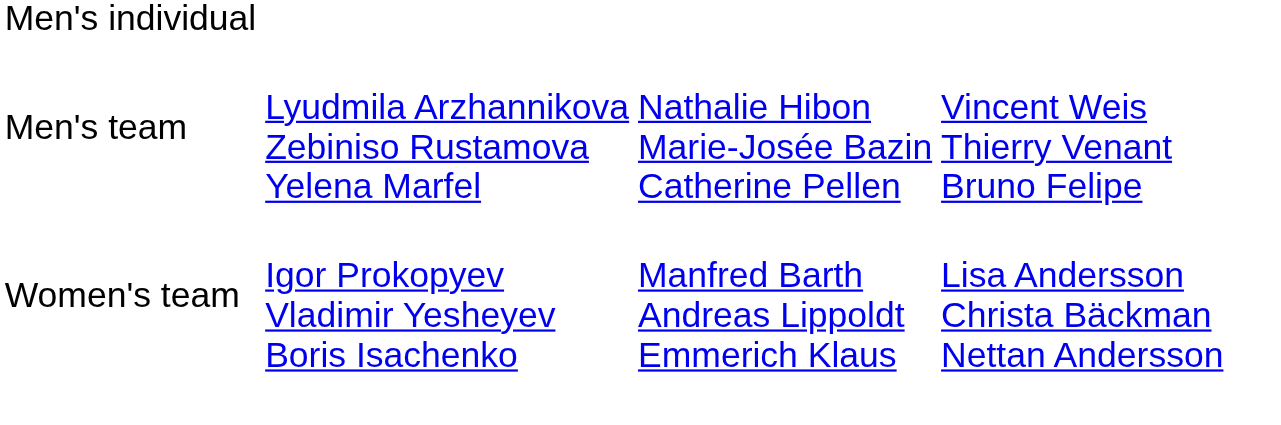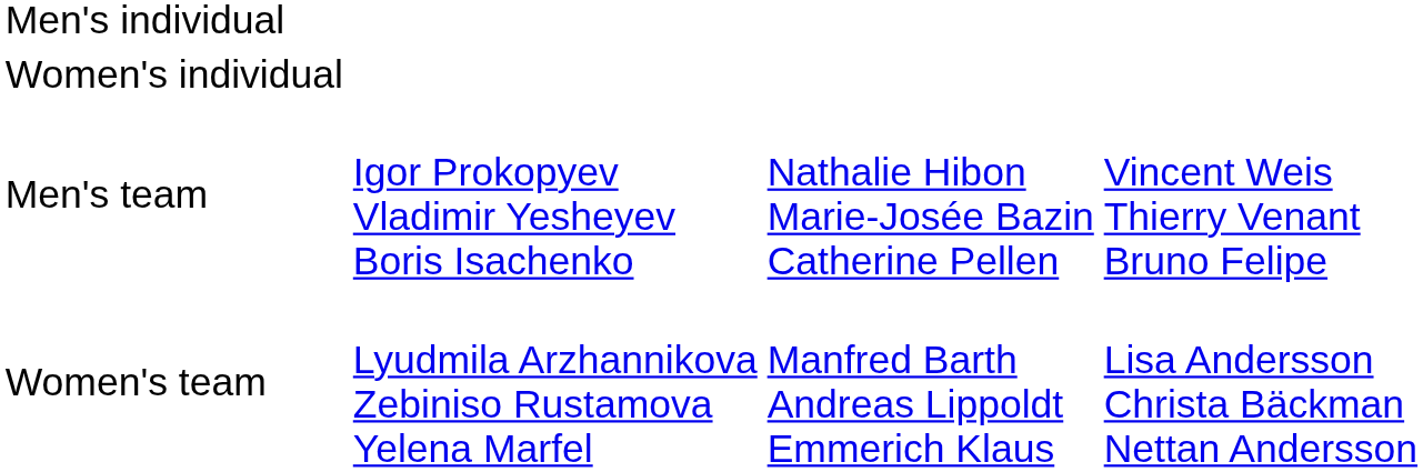+ row: Women's individual
Men's team | column 2: Lyudmila Arzhannikova Zebiniso Rustamova Yelena Marfel -> Igor Prokopyev Vladimir Yesheyev Boris Isachenko
Women's team | column 2: Igor Prokopyev Vladimir Yesheyev Boris Isachenko -> Lyudmila Arzhannikova Zebiniso Rustamova Yelena Marfel
